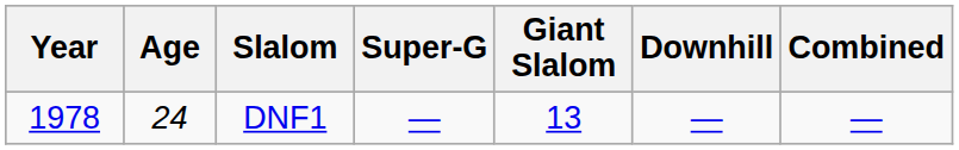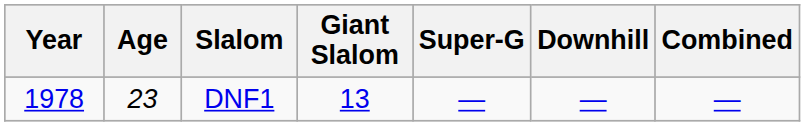columns swapped: Giant Slalom <-> Super-G
DNF1 | Age: 24 -> 23
